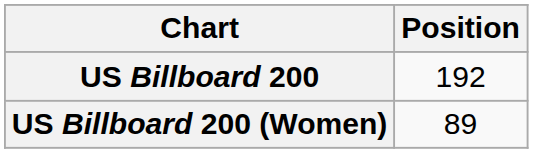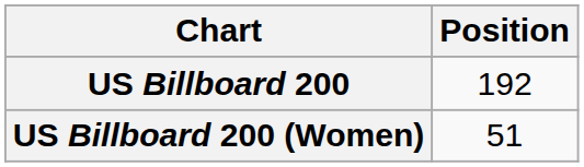US Billboard 200 (Women) | Position: 89 -> 51
